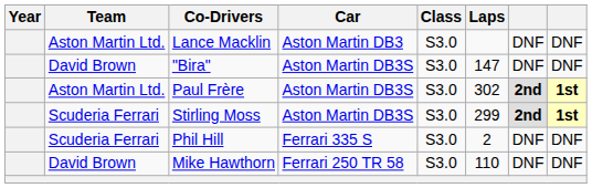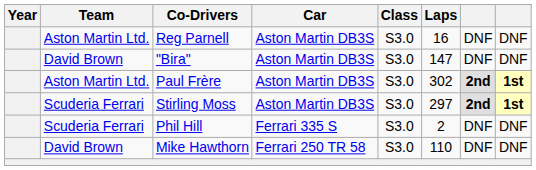- row: Aston Martin Ltd. | Lance Macklin | Aston Martin DB3 | S3.0 | DNF | DNF
+ row: Aston Martin Ltd. | Reg Parnell | Aston Martin DB3S | S3.0 | 16 | DNF | DNF
Stirling Moss | Laps: 299 -> 297
